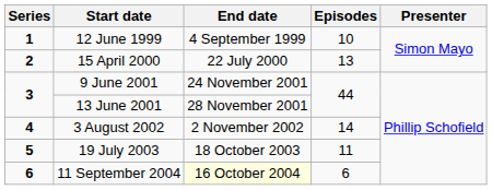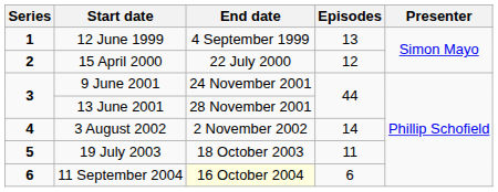12 June 1999 | Episodes: 10 -> 13
15 April 2000 | Episodes: 13 -> 12
